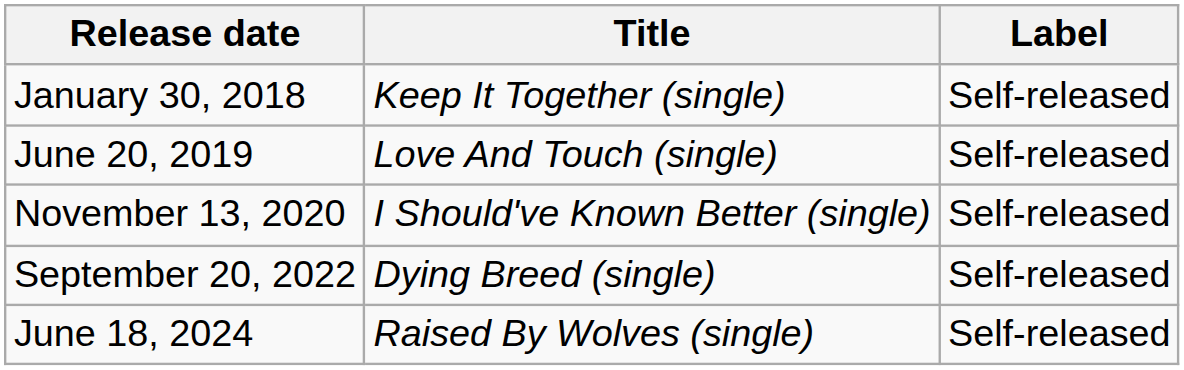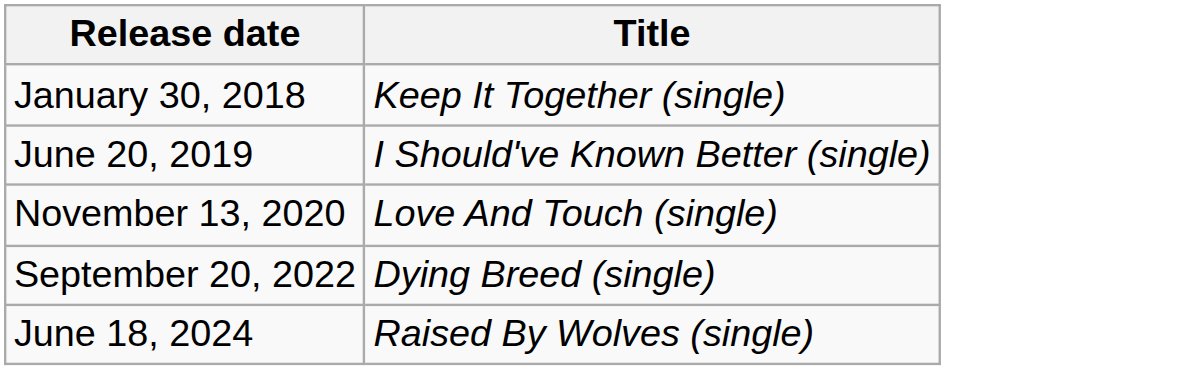- column: Label | Self-released | Self-released | Self-released | Self-released | Self-released
June 20, 2019 | Title: Love And Touch (single) -> I Should've Known Better (single)
November 13, 2020 | Title: I Should've Known Better (single) -> Love And Touch (single)
